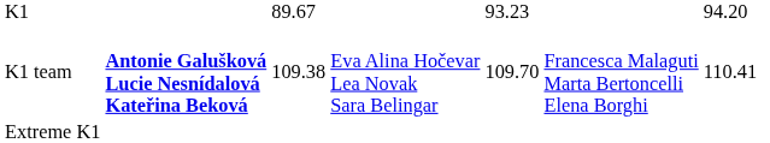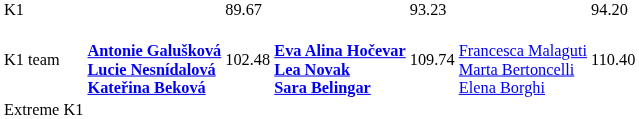K1 team | column 3: 109.38 -> 102.48
K1 team | column 4: normal -> bold
K1 team | column 5: 109.70 -> 109.74
K1 team | column 7: 110.41 -> 110.40
